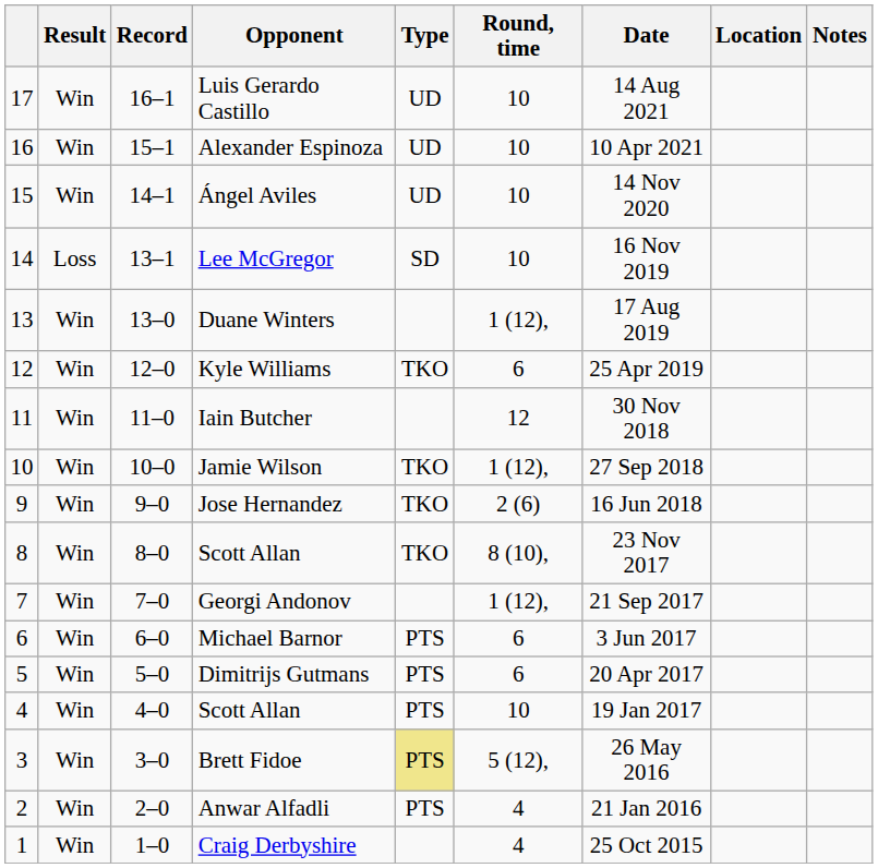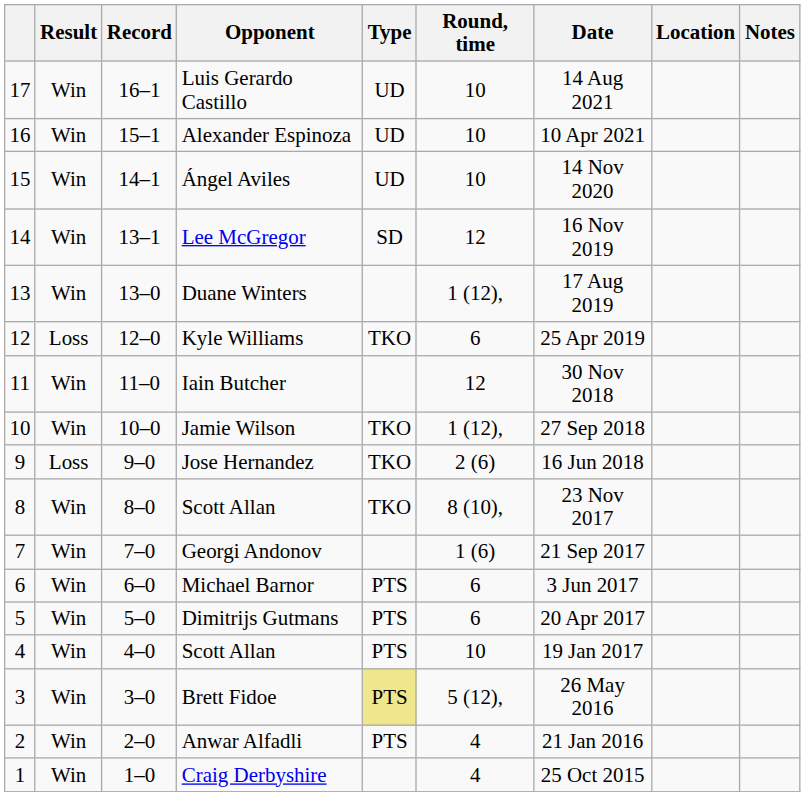Lee McGregor | Result: Loss -> Win
Lee McGregor | Round, time: 10 -> 12
Kyle Williams | Result: Win -> Loss
Jose Hernandez | Result: Win -> Loss
Georgi Andonov | Round, time: 1 (12), -> 1 (6)
